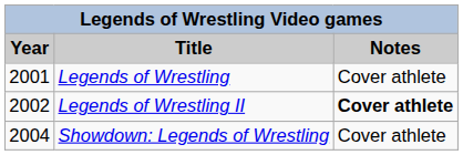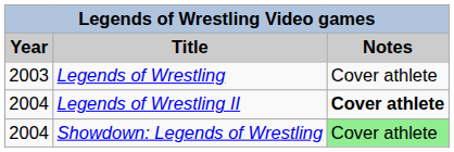Legends of Wrestling | Year: 2001 -> 2003
Legends of Wrestling II | Year: 2002 -> 2004
Showdown: Legends of Wrestling | Notes: no background -> lightgreen background
